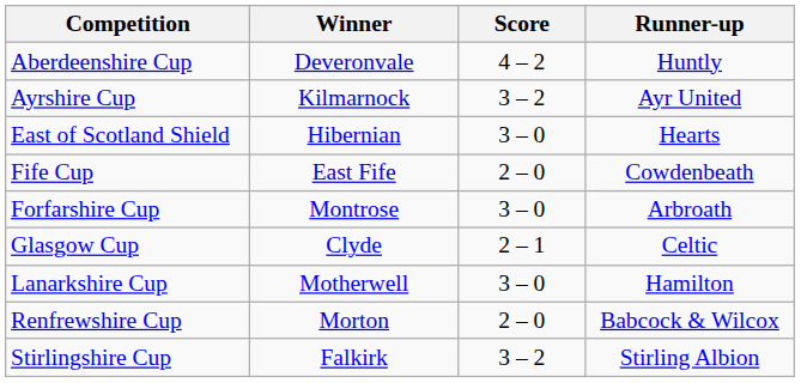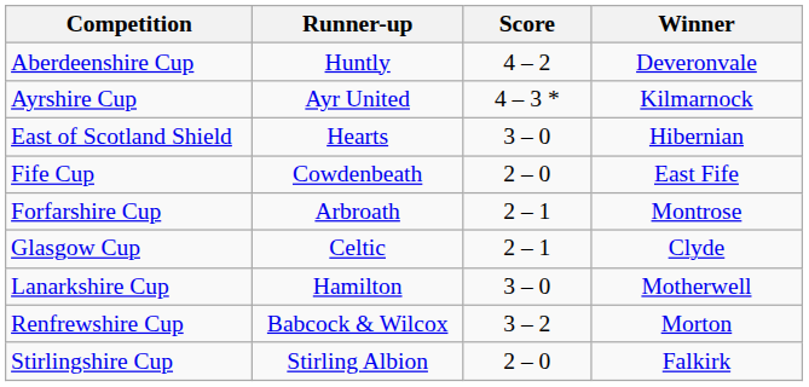columns swapped: Winner <-> Runner-up
Ayrshire Cup | Score: 3 – 2 -> 4 – 3 *
Forfarshire Cup | Score: 3 – 0 -> 2 – 1
Renfrewshire Cup | Score: 2 – 0 -> 3 – 2
Stirlingshire Cup | Score: 3 – 2 -> 2 – 0
